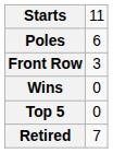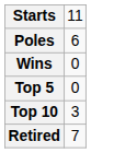- row: Front Row | 3
+ row: Top 10 | 3
